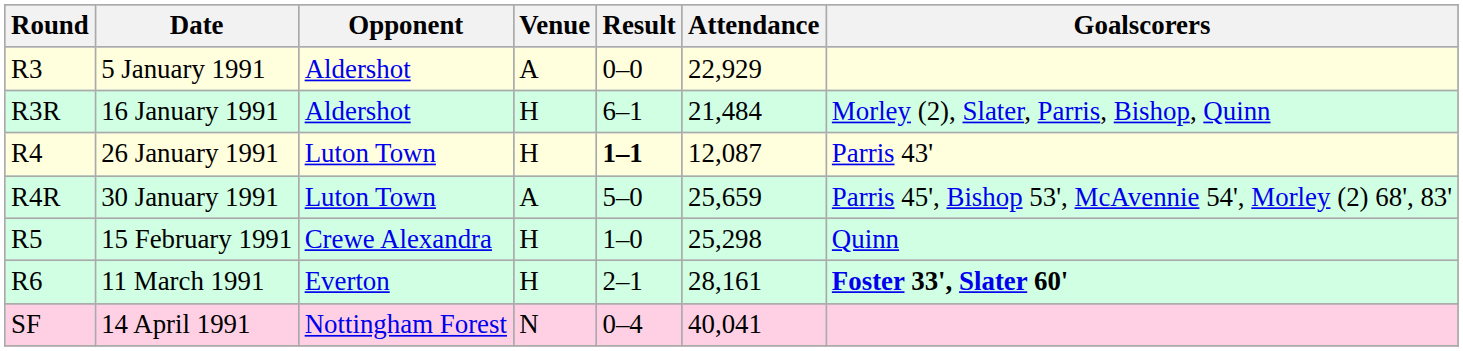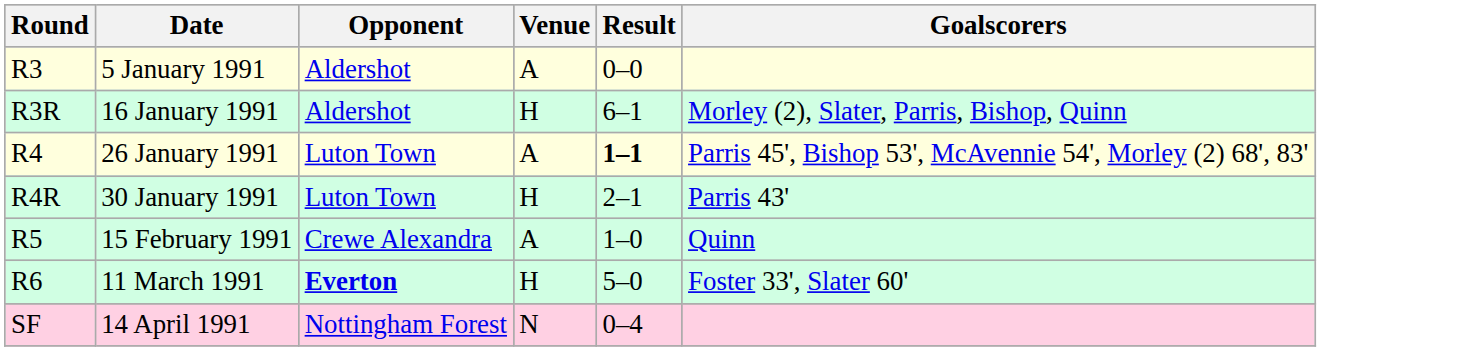- column: Attendance | 22,929 | 21,484 | 12,087 | 25,659 | 25,298 | 28,161 | 40,041
26 January 1991 | Venue: H -> A
26 January 1991 | Goalscorers: Parris 43' -> Parris 45', Bishop 53', McAvennie 54', Morley (2) 68', 83'
30 January 1991 | Venue: A -> H
30 January 1991 | Result: 5–0 -> 2–1
30 January 1991 | Goalscorers: Parris 45', Bishop 53', McAvennie 54', Morley (2) 68', 83' -> Parris 43'
15 February 1991 | Venue: H -> A
11 March 1991 | Opponent: normal -> bold
11 March 1991 | Result: 2–1 -> 5–0
11 March 1991 | Goalscorers: bold -> normal
